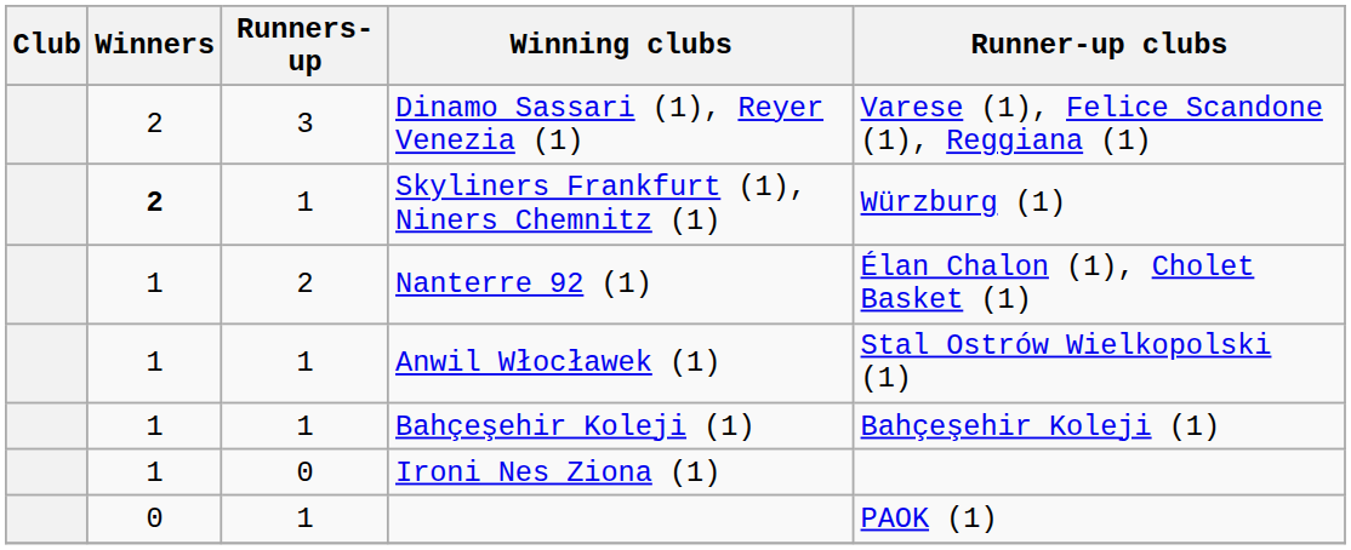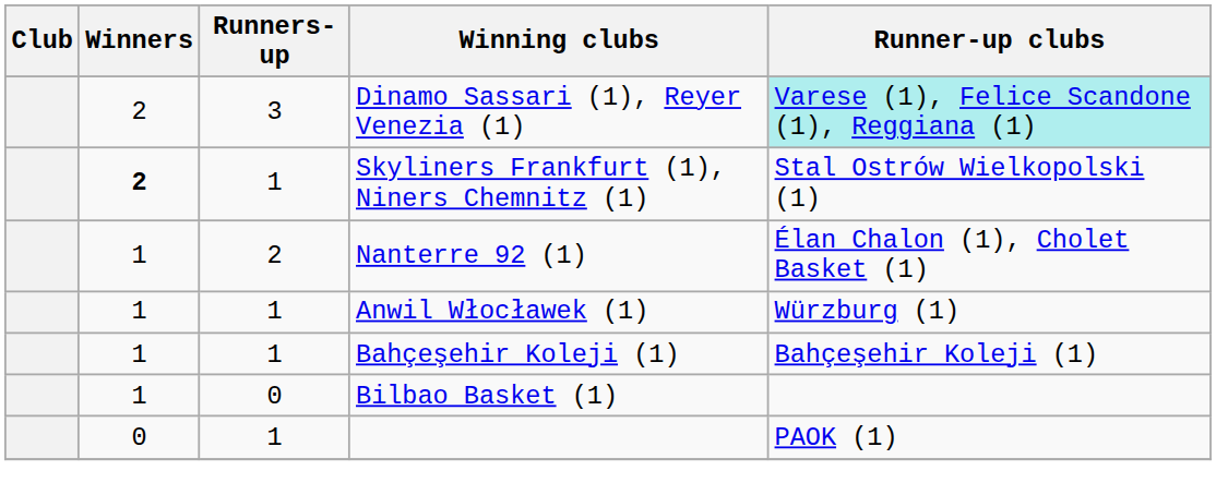Dinamo Sassari (1), Reyer Venezia (1) | Runner-up clubs: no background -> paleturquoise background
Skyliners Frankfurt (1), Niners Chemnitz (1) | Runner-up clubs: Würzburg (1) -> Stal Ostrów Wielkopolski (1)
Anwil Włocławek (1) | Runner-up clubs: Stal Ostrów Wielkopolski (1) -> Würzburg (1)
- row: 1 | 0 | Ironi Nes Ziona (1)
+ row: 1 | 0 | Bilbao Basket (1)
